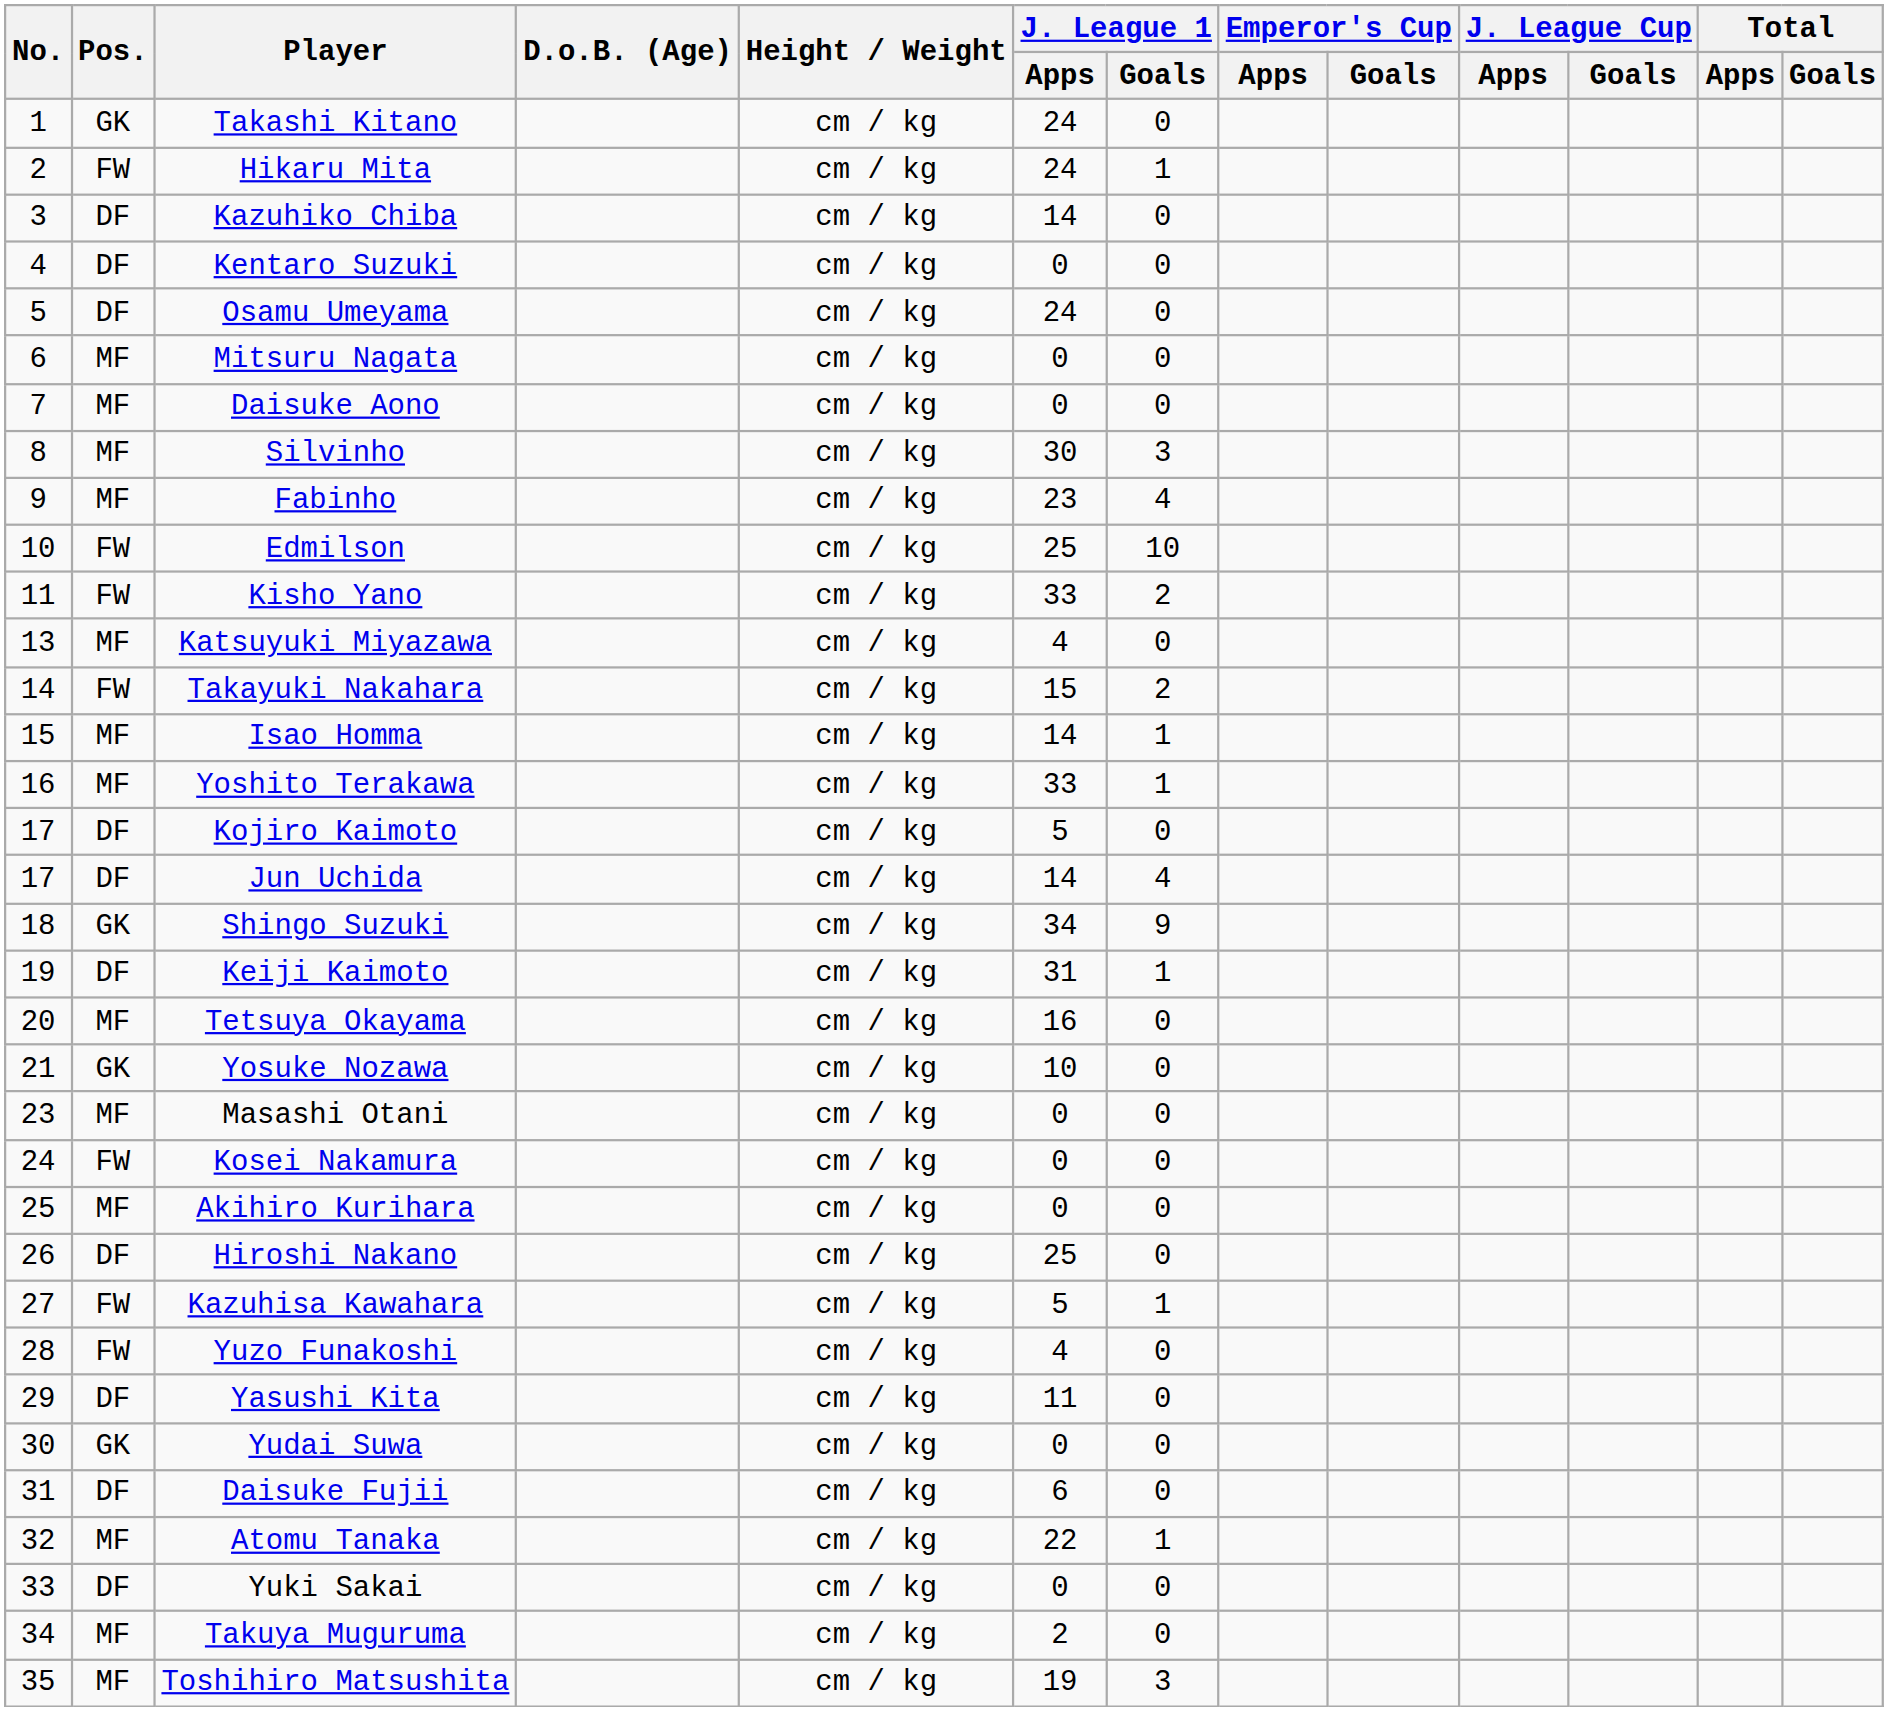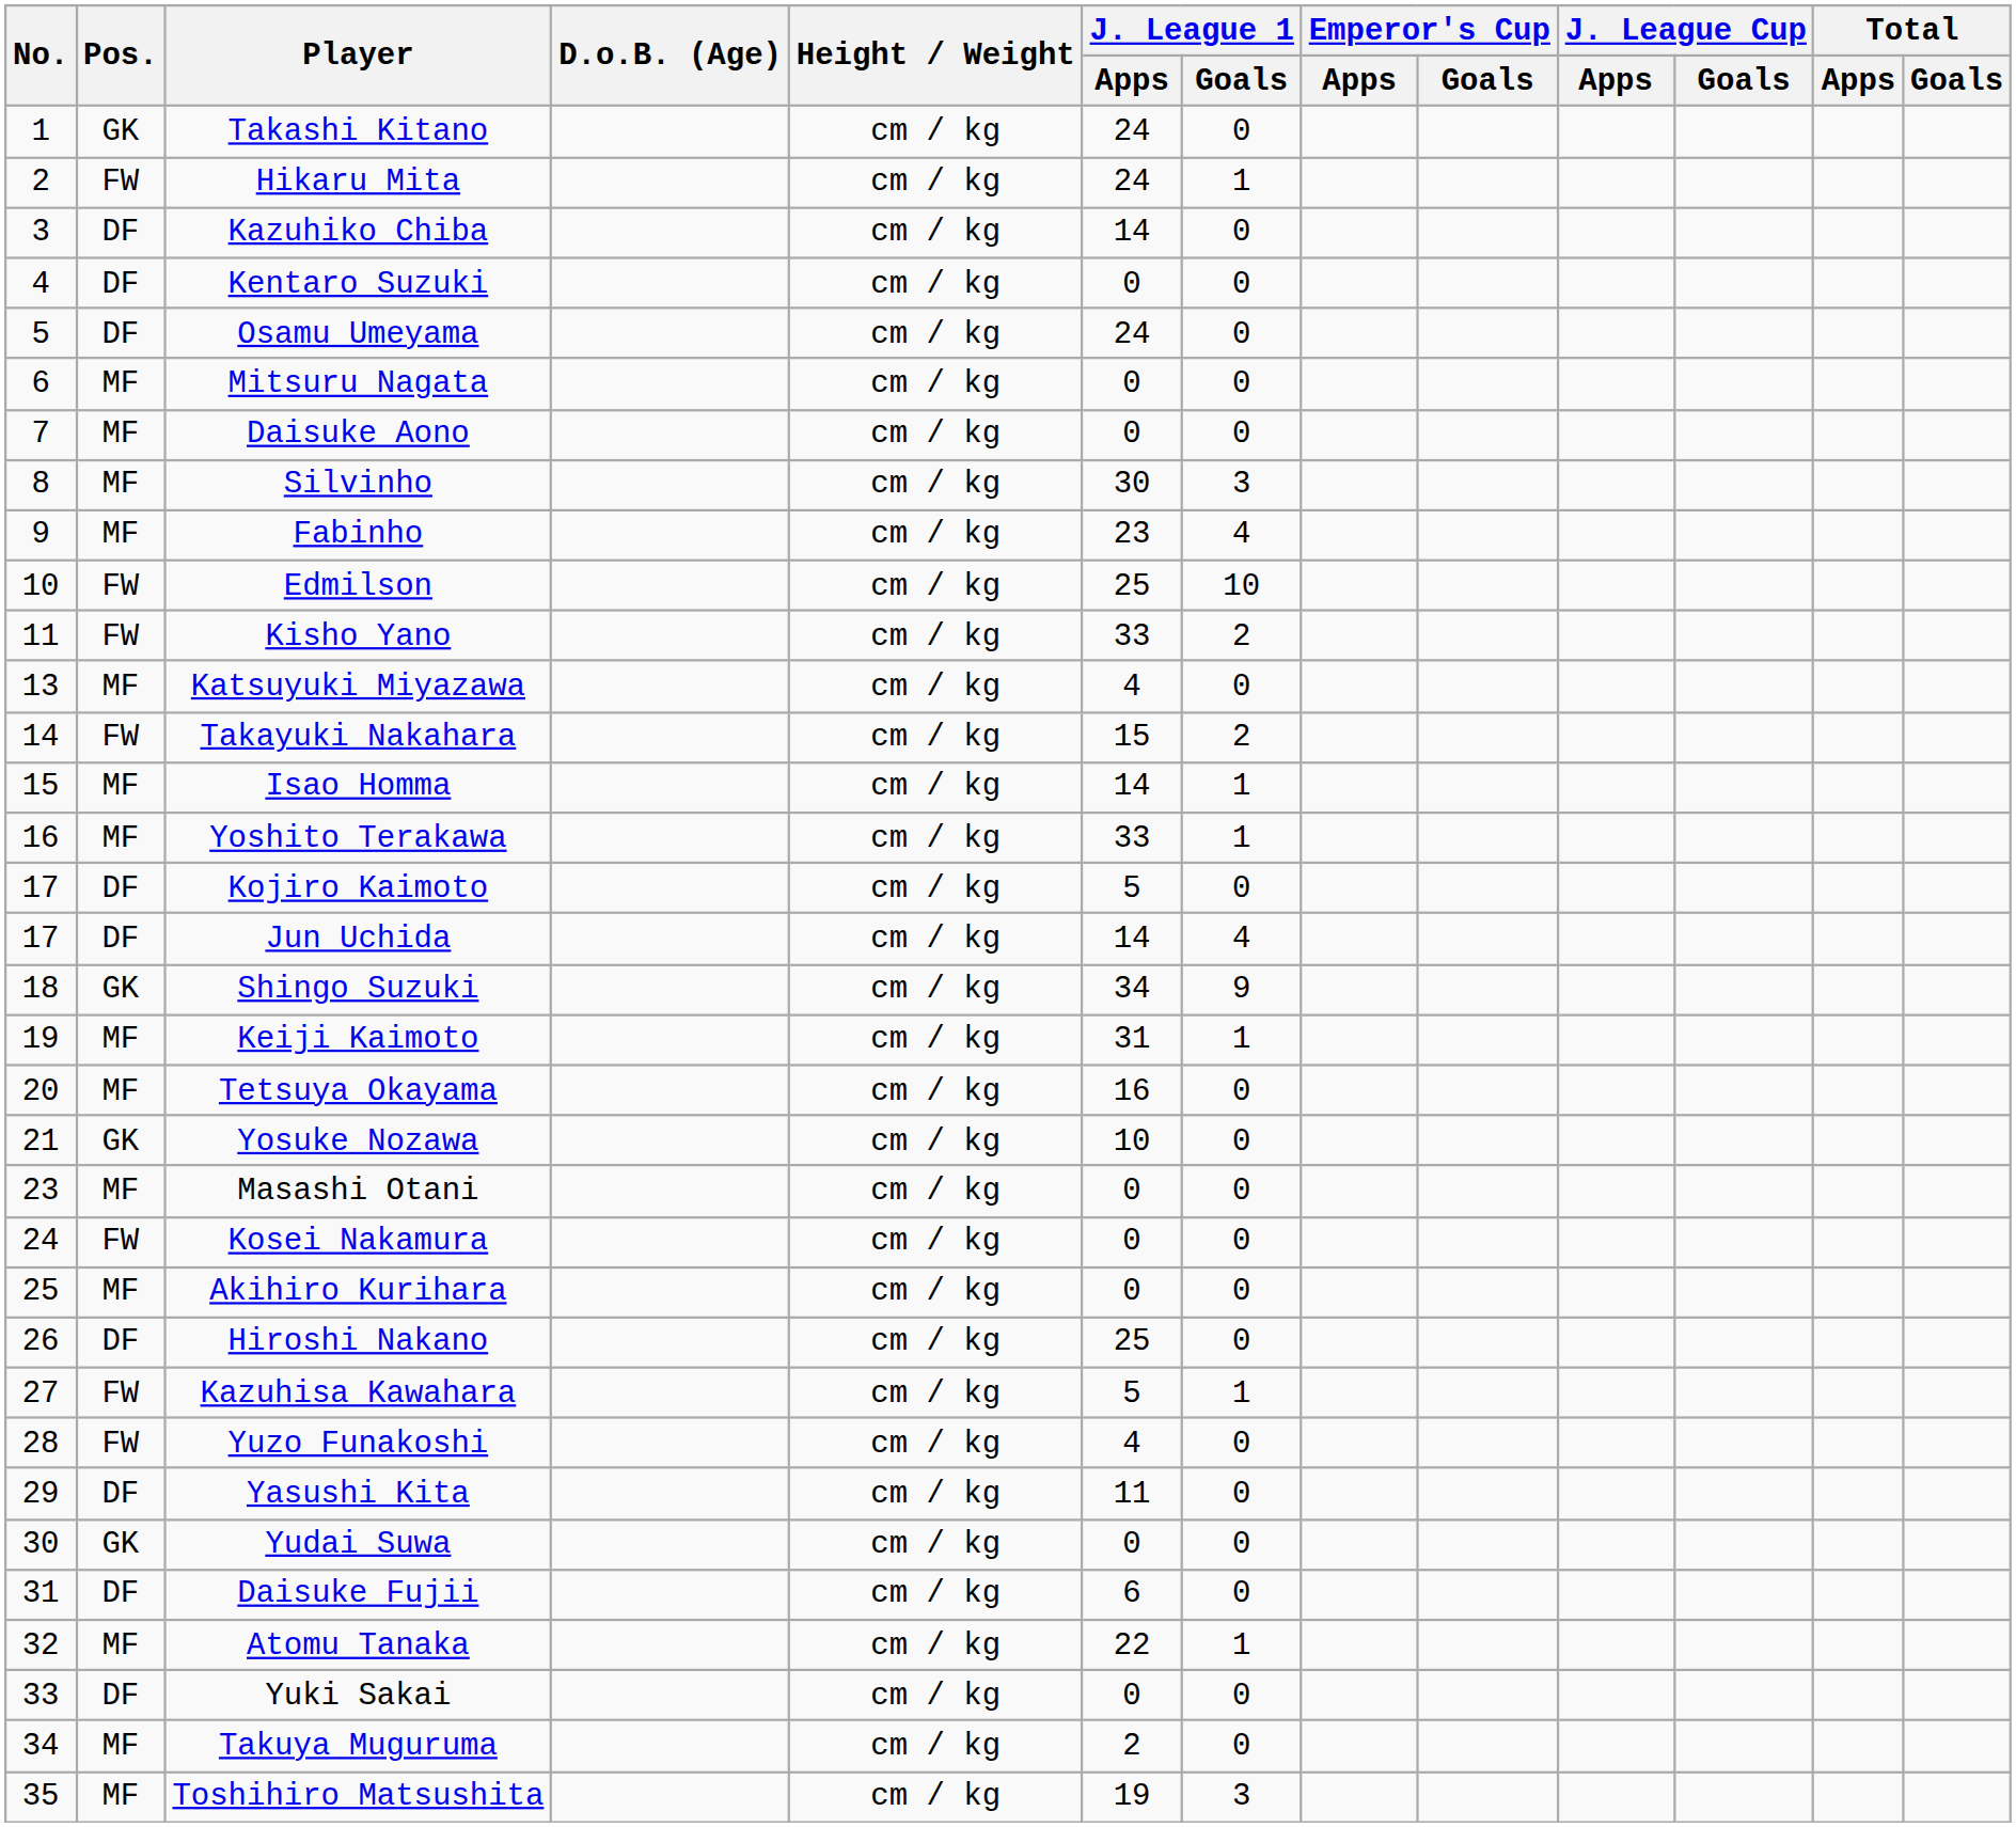Keiji Kaimoto | Pos.: DF -> MF
